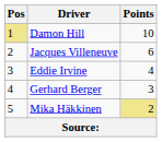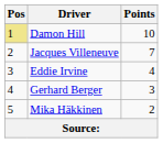Jacques Villeneuve | Points: 6 -> 7
Mika Häkkinen | Points: khaki background -> no background
